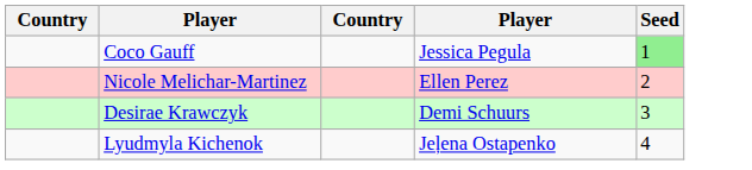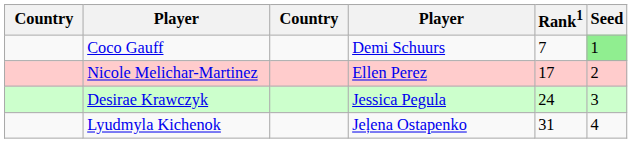+ column: Rank1 | 7 | 17 | 24 | 31
Coco Gauff | column 4: Jessica Pegula -> Demi Schuurs
Desirae Krawczyk | column 4: Demi Schuurs -> Jessica Pegula
